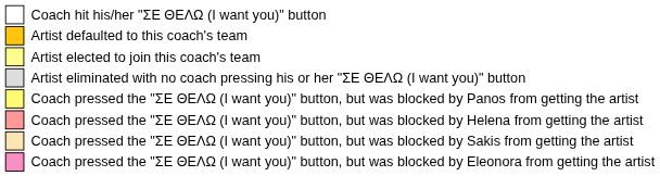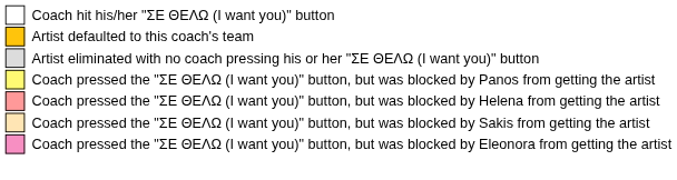- row: Artist elected to join this coach's team
